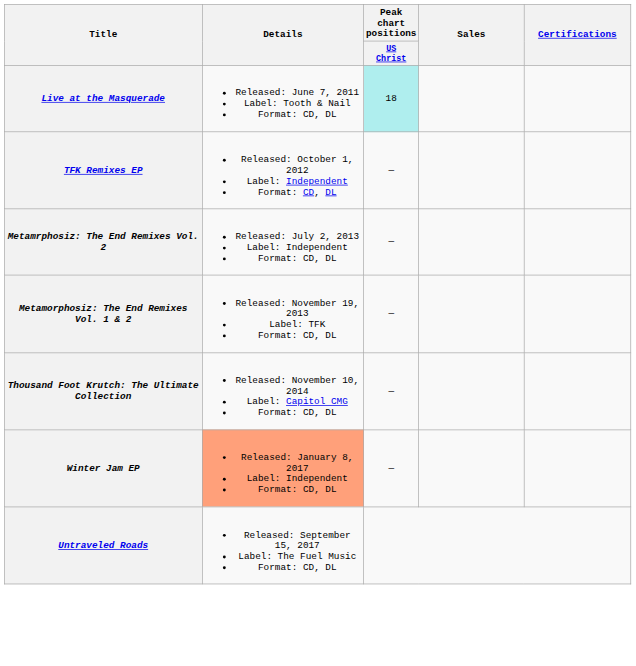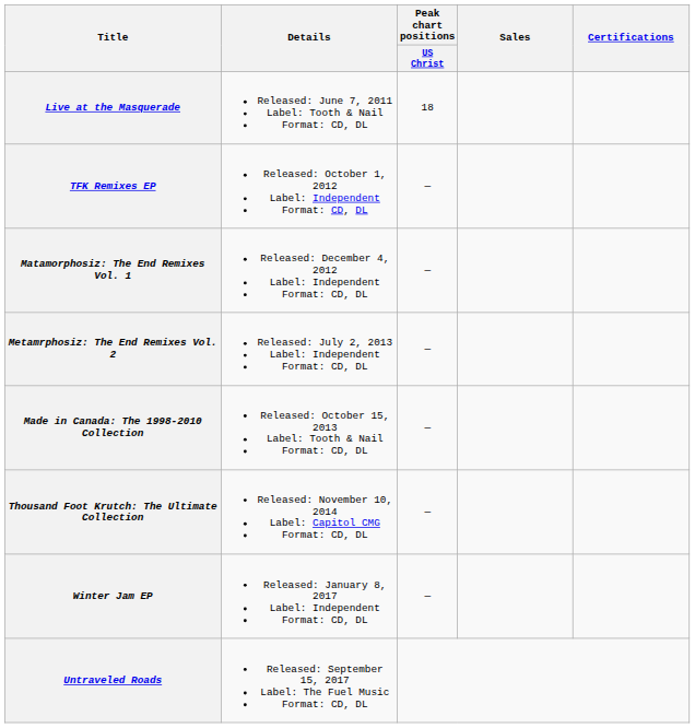Live at the Masquerade | Peak chart positions / US Christ: paleturquoise background -> no background
+ row: Matamorphosiz: The End Remixes Vol. 1 | Released: December 4, 2012 Label: Independent Format: CD, DL | —
+ row: Made in Canada: The 1998-2010 Collection | Released: October 15, 2013 Label: Tooth & Nail Format: CD, DL | —
- row: Metamorphosiz: The End Remixes Vol. 1 & 2 | Released: November 19, 2013 Label: TFK Format: CD, DL | —
Winter Jam EP | Details: lightsalmon background -> no background
